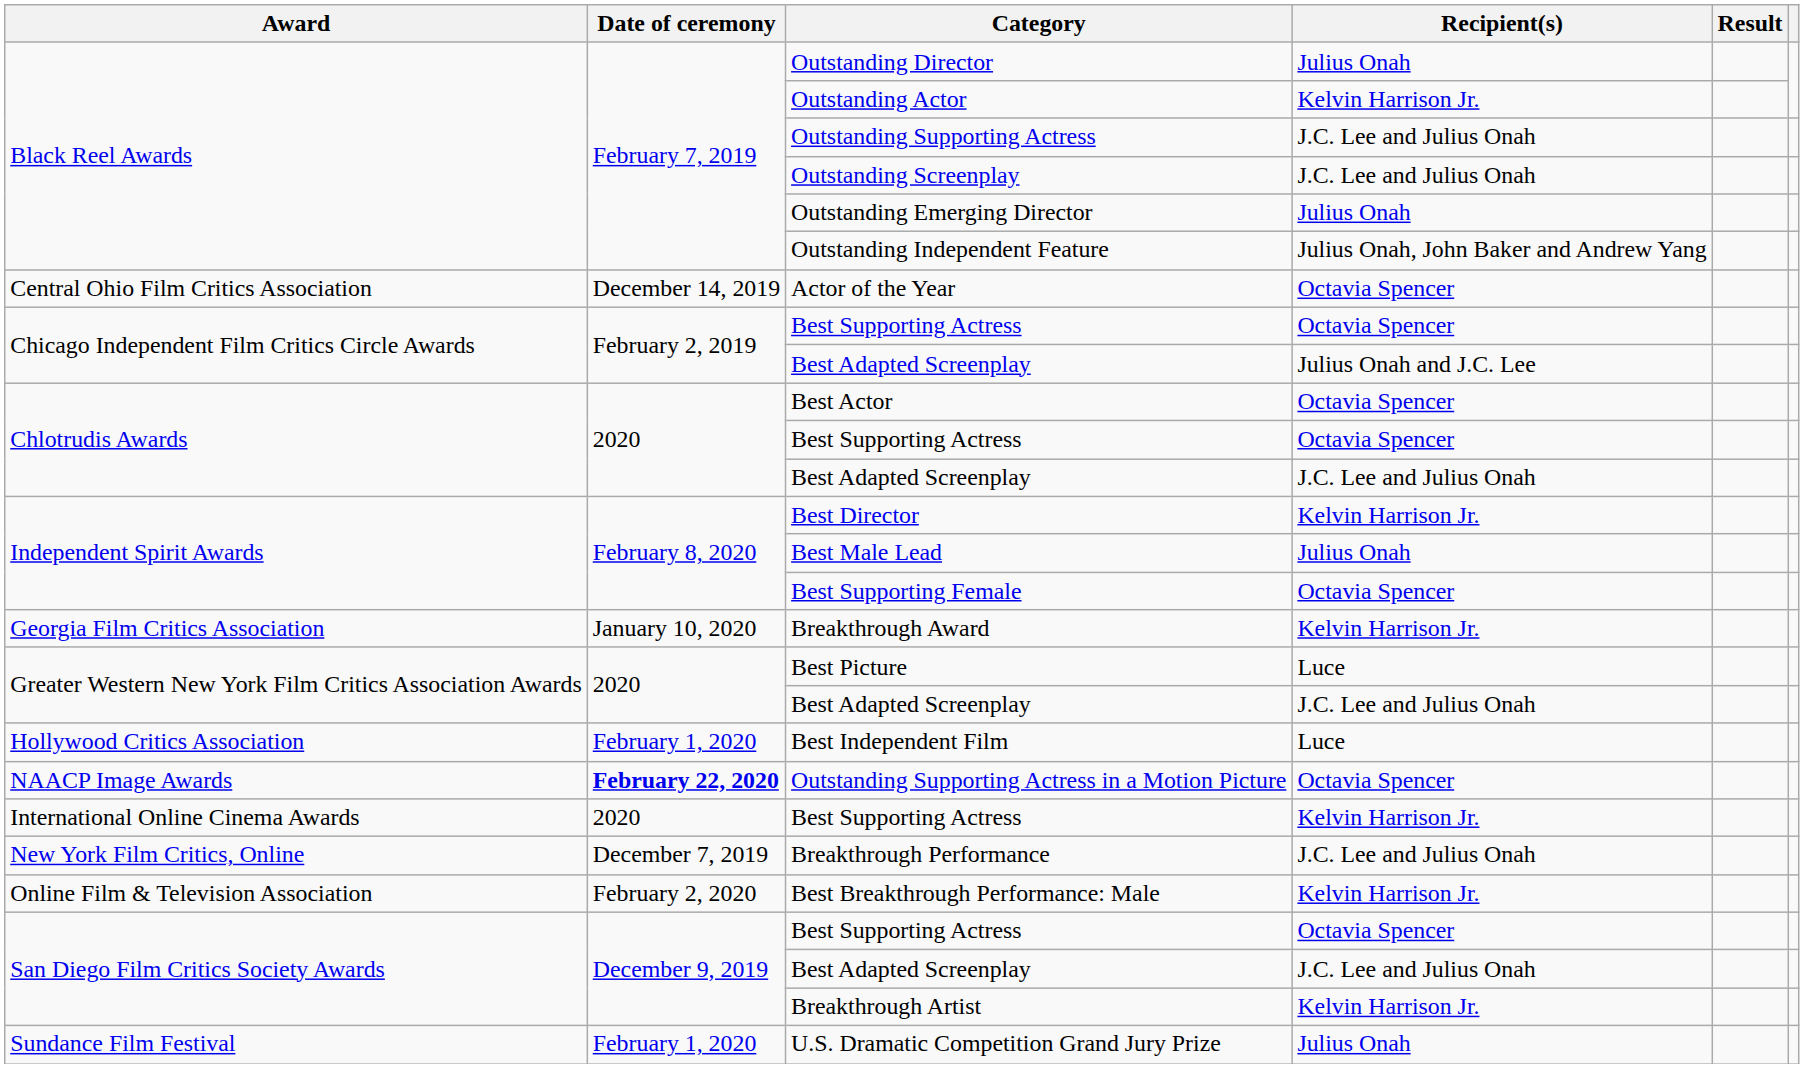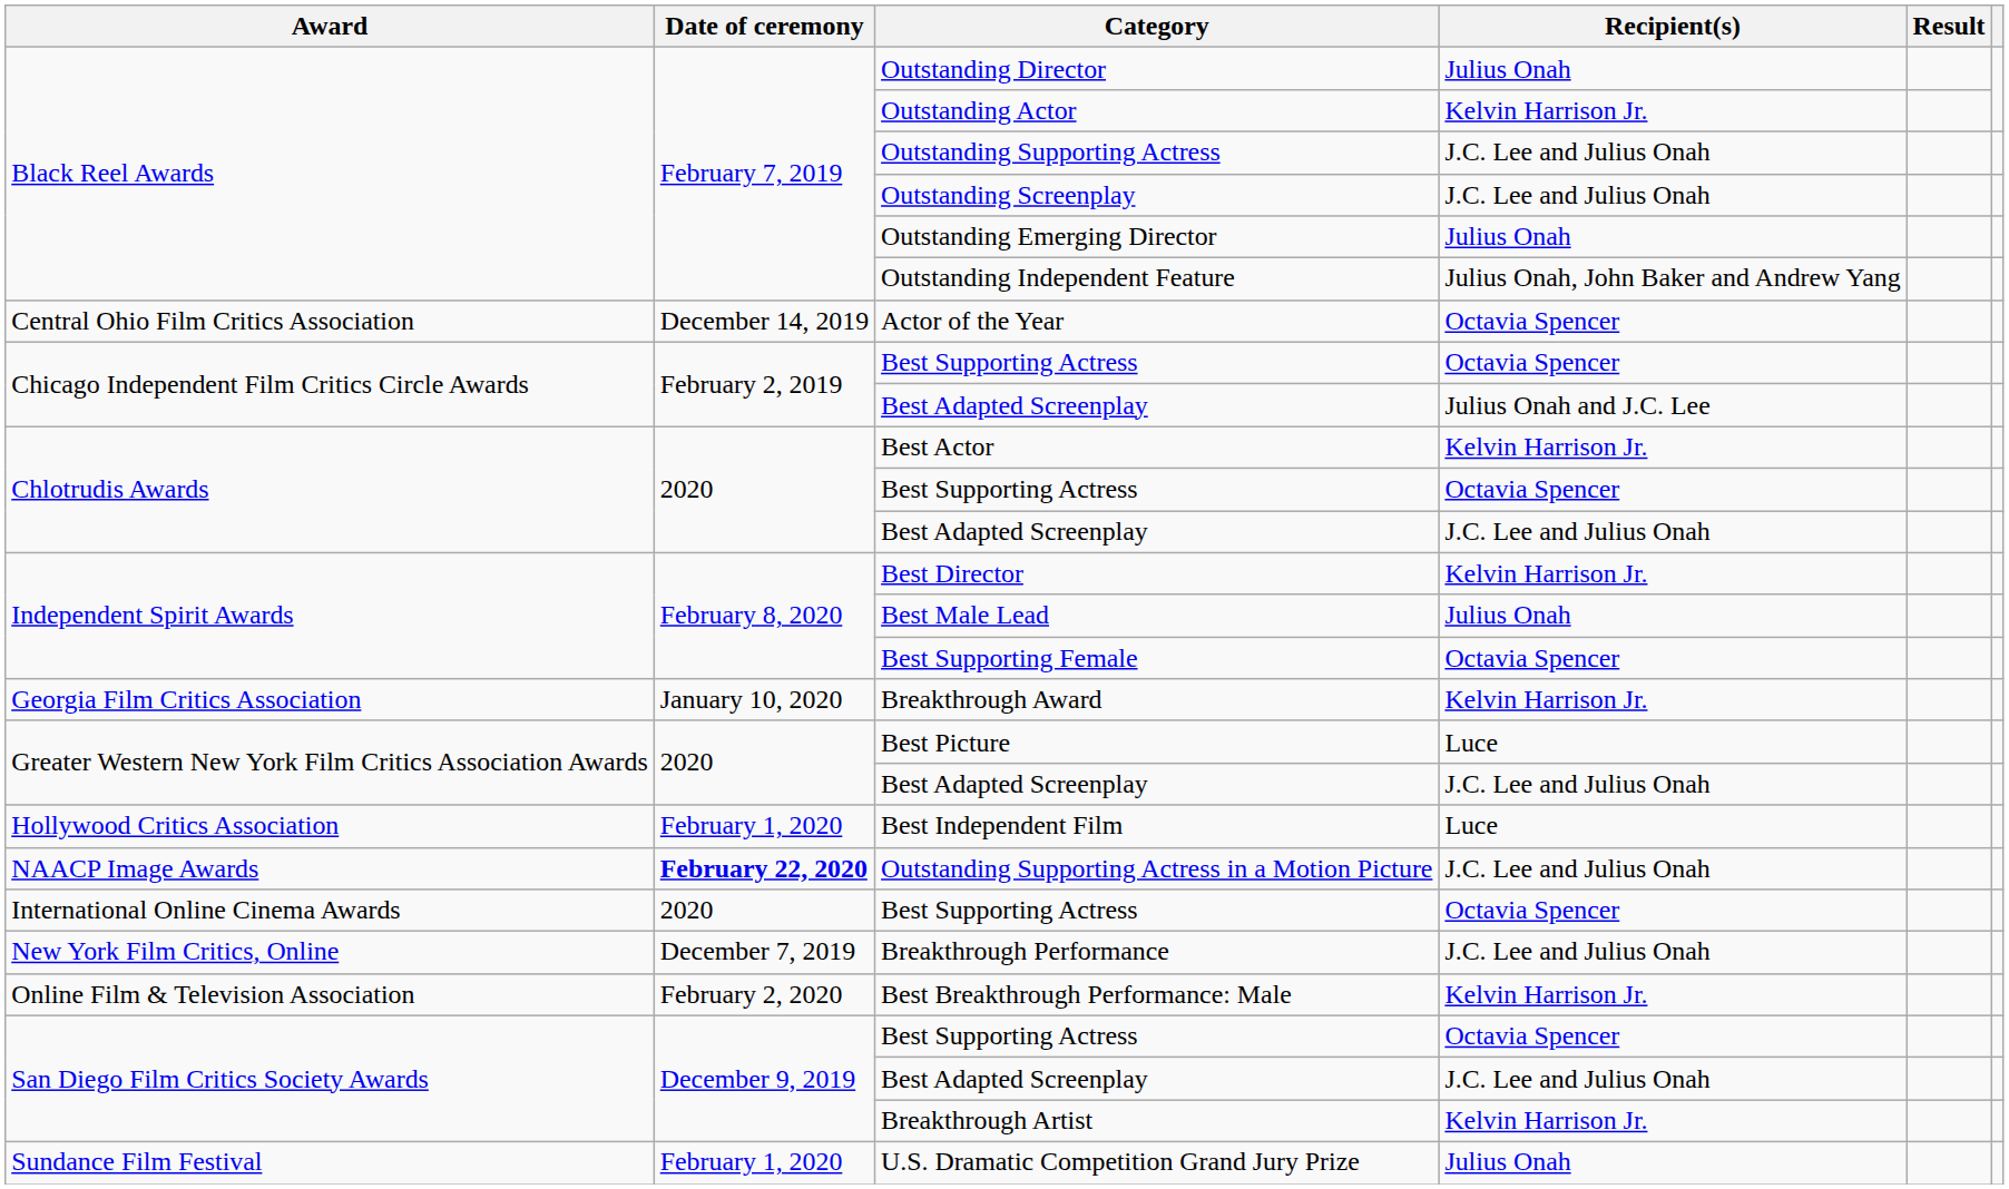Best Actor | Recipient(s): Octavia Spencer -> Kelvin Harrison Jr.
Outstanding Supporting Actress in a Motion Picture | Recipient(s): Octavia Spencer -> J.C. Lee and Julius Onah
International Online Cinema Awards / Best Supporting Actress | Recipient(s): Kelvin Harrison Jr. -> Octavia Spencer
